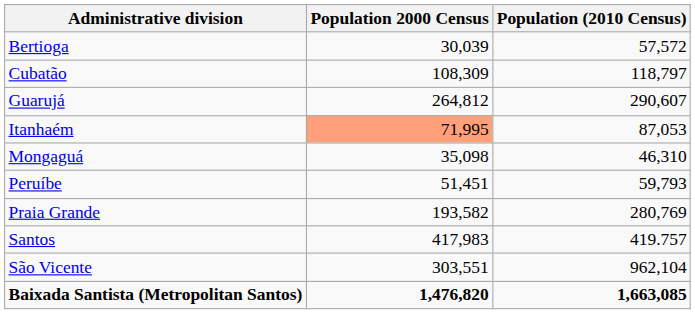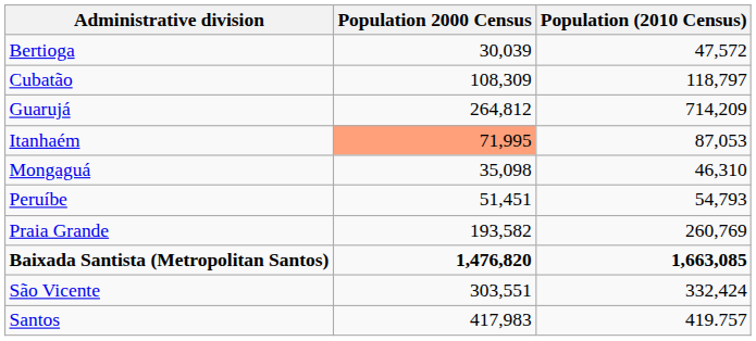Bertioga | Population (2010 Census): 57,572 -> 47,572
Guarujá | Population (2010 Census): 290,607 -> 714,209
Peruíbe | Population (2010 Census): 59,793 -> 54,793
Praia Grande | Population (2010 Census): 280,769 -> 260,769
rows swapped: Santos <-> Baixada Santista (Metropolitan Santos)
São Vicente | Population (2010 Census): 962,104 -> 332,424
